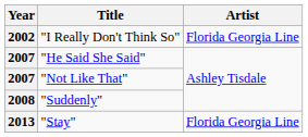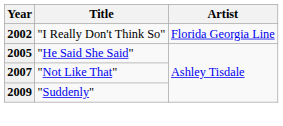"He Said She Said" | Year: 2007 -> 2005
"Suddenly" | Year: 2008 -> 2009
- row: 2013 | "Stay" | Florida Georgia Line
